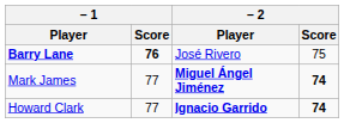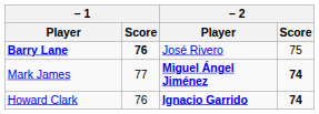Howard Clark | – 1 / Score: 77 -> 76
